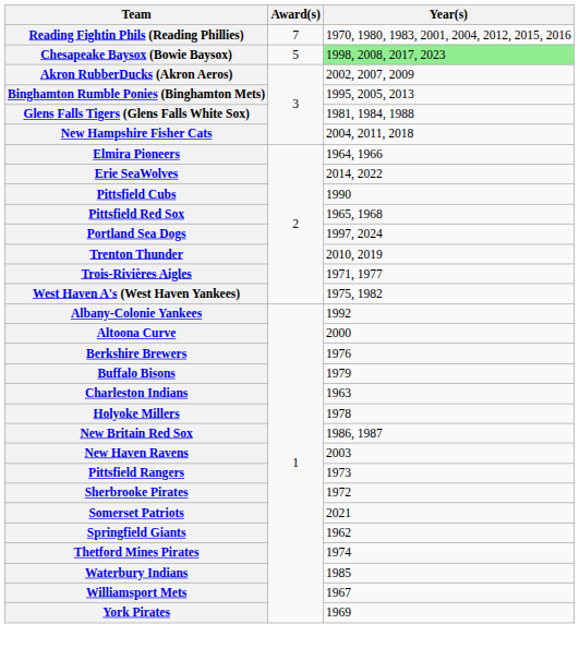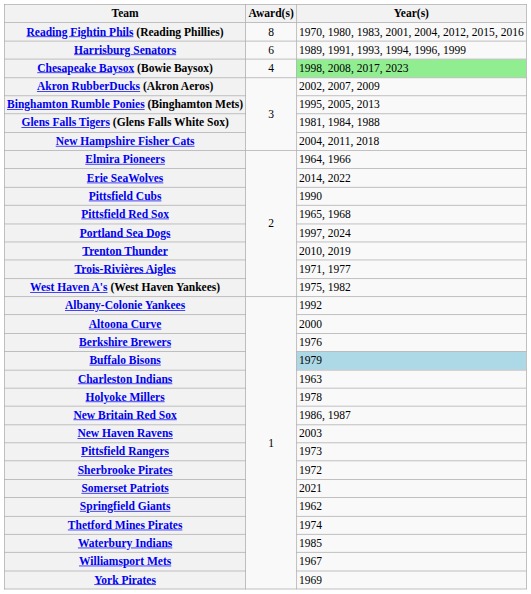Reading Fightin Phils (Reading Phillies) | Award(s): 7 -> 8
+ row: Harrisburg Senators | 6 | 1989, 1991, 1993, 1994, 1996, 1999
Chesapeake Baysox (Bowie Baysox) | Award(s): 5 -> 4
Buffalo Bisons | Year(s): no background -> lightblue background
